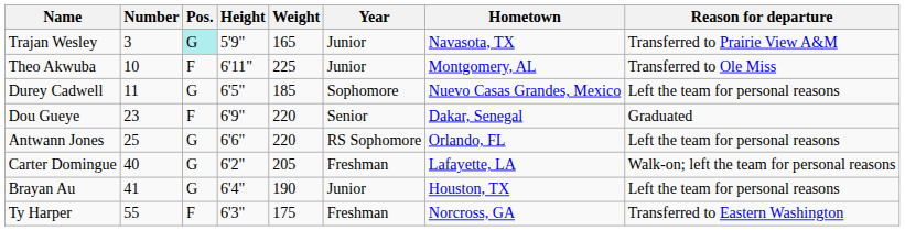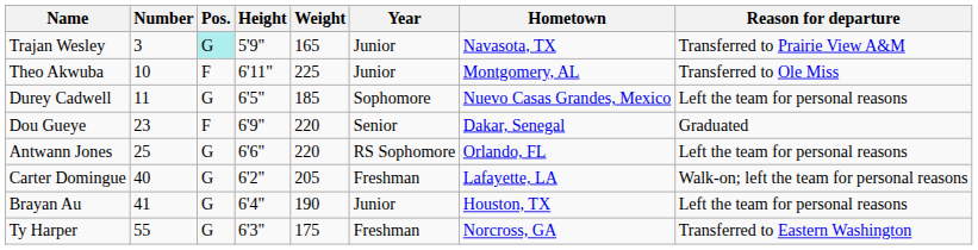Ty Harper | Pos.: F -> G
